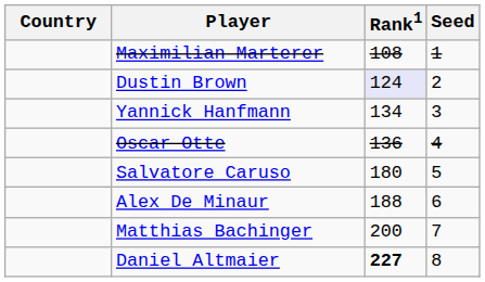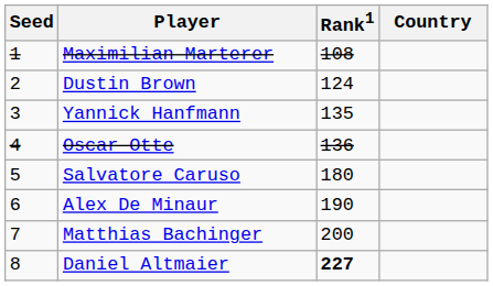columns swapped: Country <-> Seed
Dustin Brown | Rank1: lavender background -> no background
Yannick Hanfmann | Rank1: 134 -> 135
Alex De Minaur | Rank1: 188 -> 190
